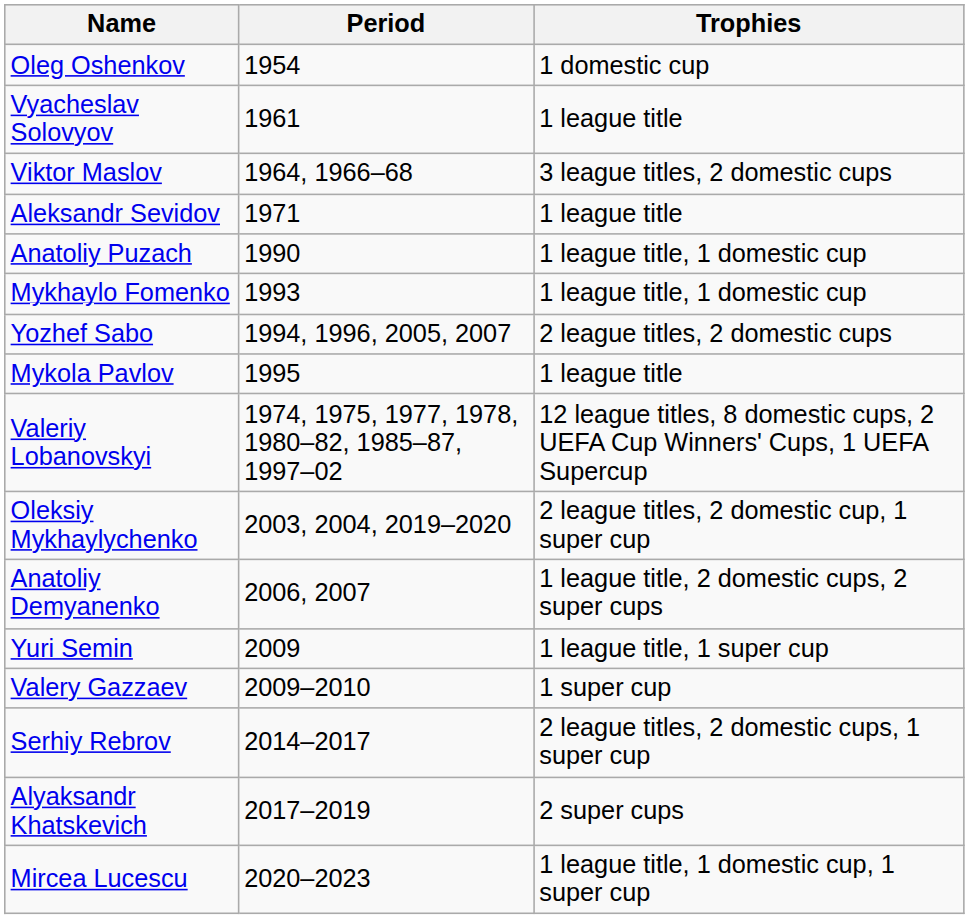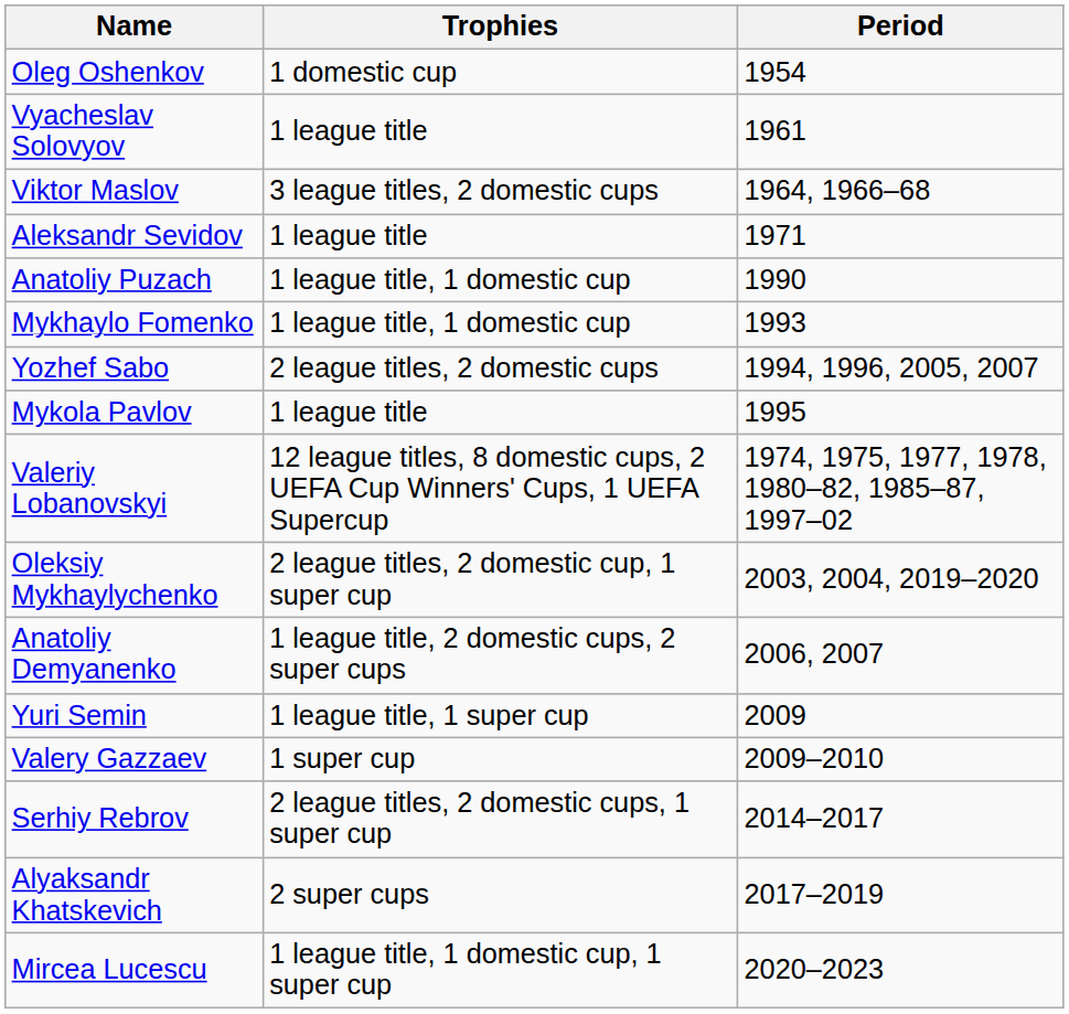columns swapped: Period <-> Trophies
